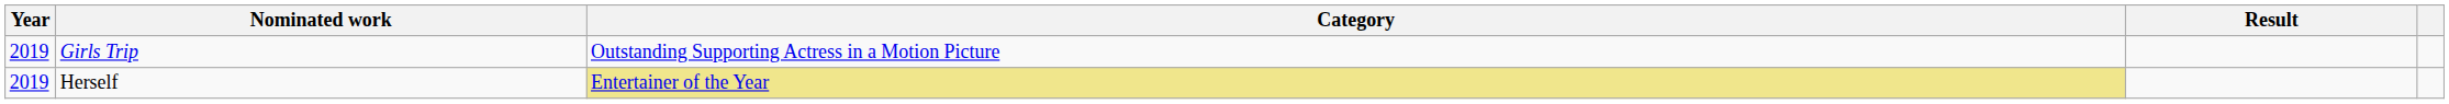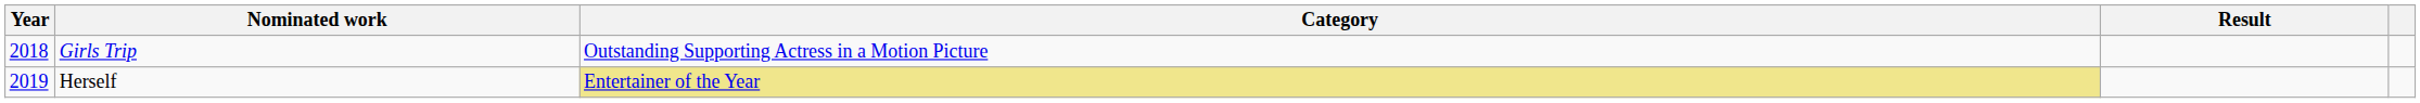Girls Trip | Year: 2019 -> 2018
